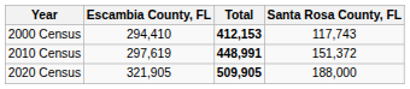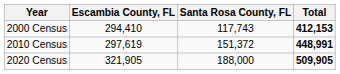columns swapped: Santa Rosa County, FL <-> Total
